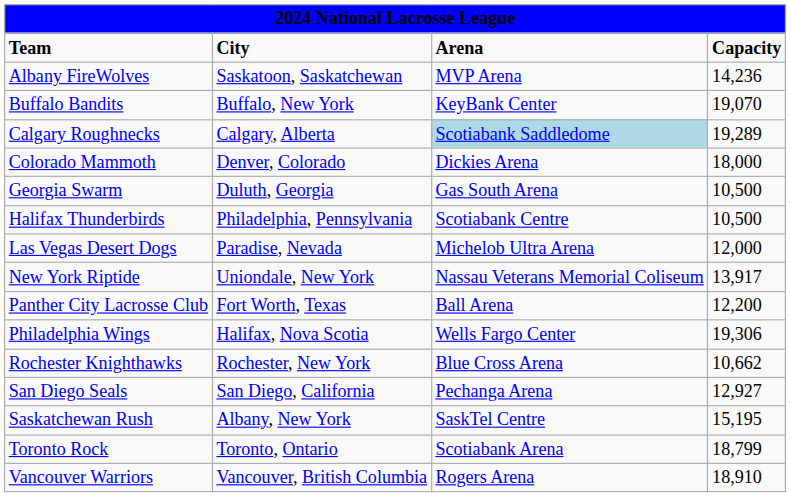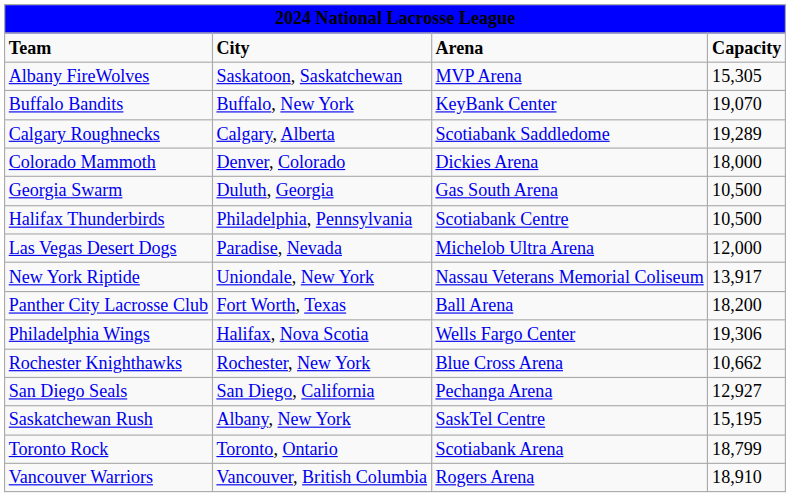Albany FireWolves | column 4: 14,236 -> 15,305
Calgary Roughnecks | column 3: lightblue background -> no background
Panther City Lacrosse Club | column 4: 12,200 -> 18,200
